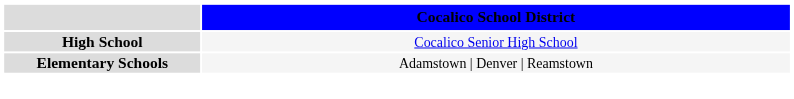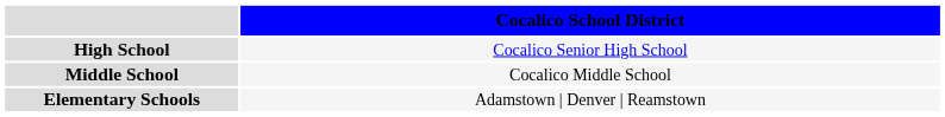+ row: Middle School | Cocalico Middle School
